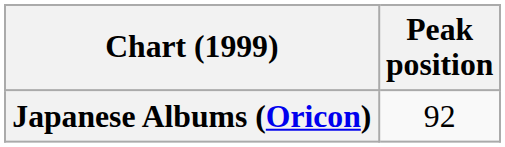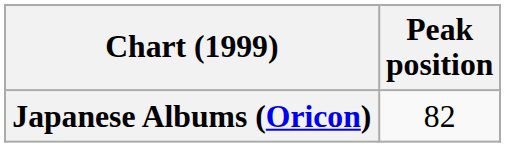Japanese Albums (Oricon) | Peak position: 92 -> 82
